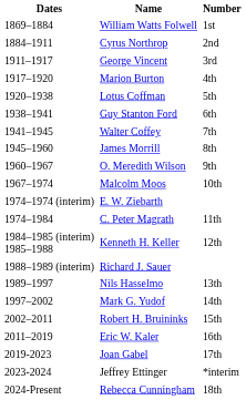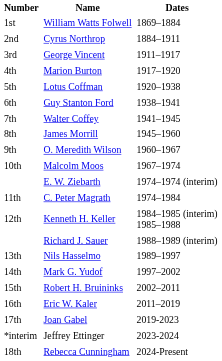columns swapped: Number <-> Dates
